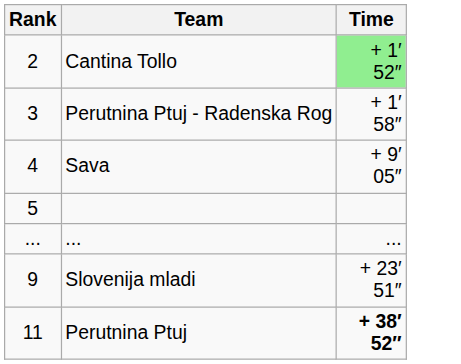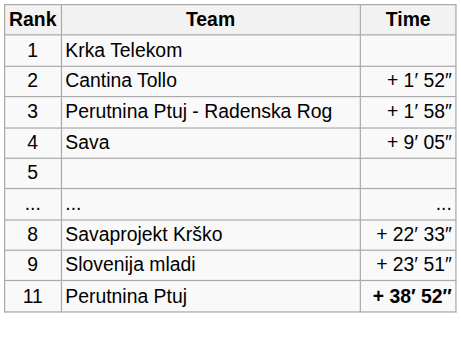+ row: 1 | Krka Telekom
Cantina Tollo | Time: lightgreen background -> no background
+ row: 8 | Savaprojekt Krško | + 22′ 33″
